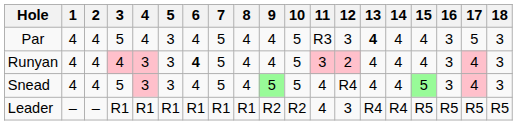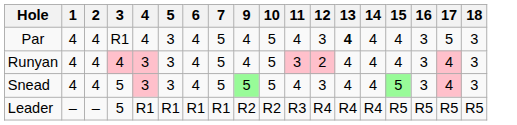- column: 8 | 4 | 4 | 4 | R1
Par | 3: 5 -> R1
Par | 11: R3 -> 4
Runyan | 6: bold -> normal
Snead | 12: R4 -> 3
Leader | 3: R1 -> 5
Leader | 11: 4 -> R3
Leader | 12: 3 -> R4
